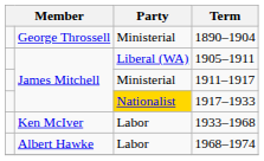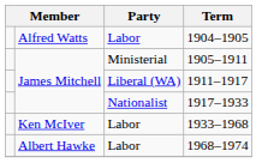- row: George Throssell | Ministerial | 1890–1904
+ row: Alfred Watts | Labor | 1904–1905
1905–1911 | Party: Liberal (WA) -> Ministerial
1911–1917 | Party: Ministerial -> Liberal (WA)
1917–1933 | Party: gold background -> no background
